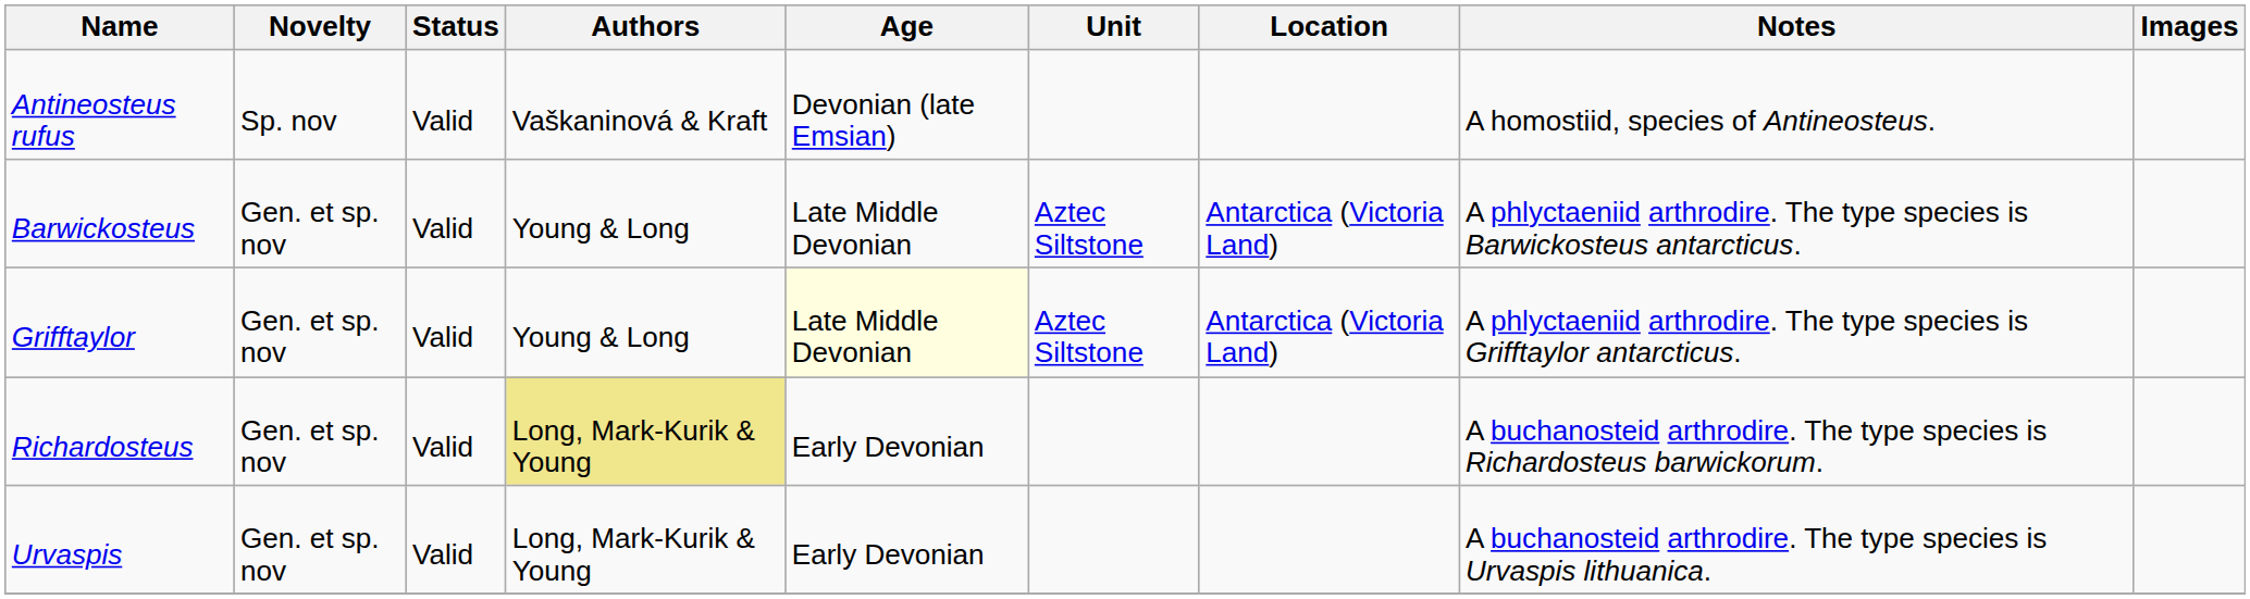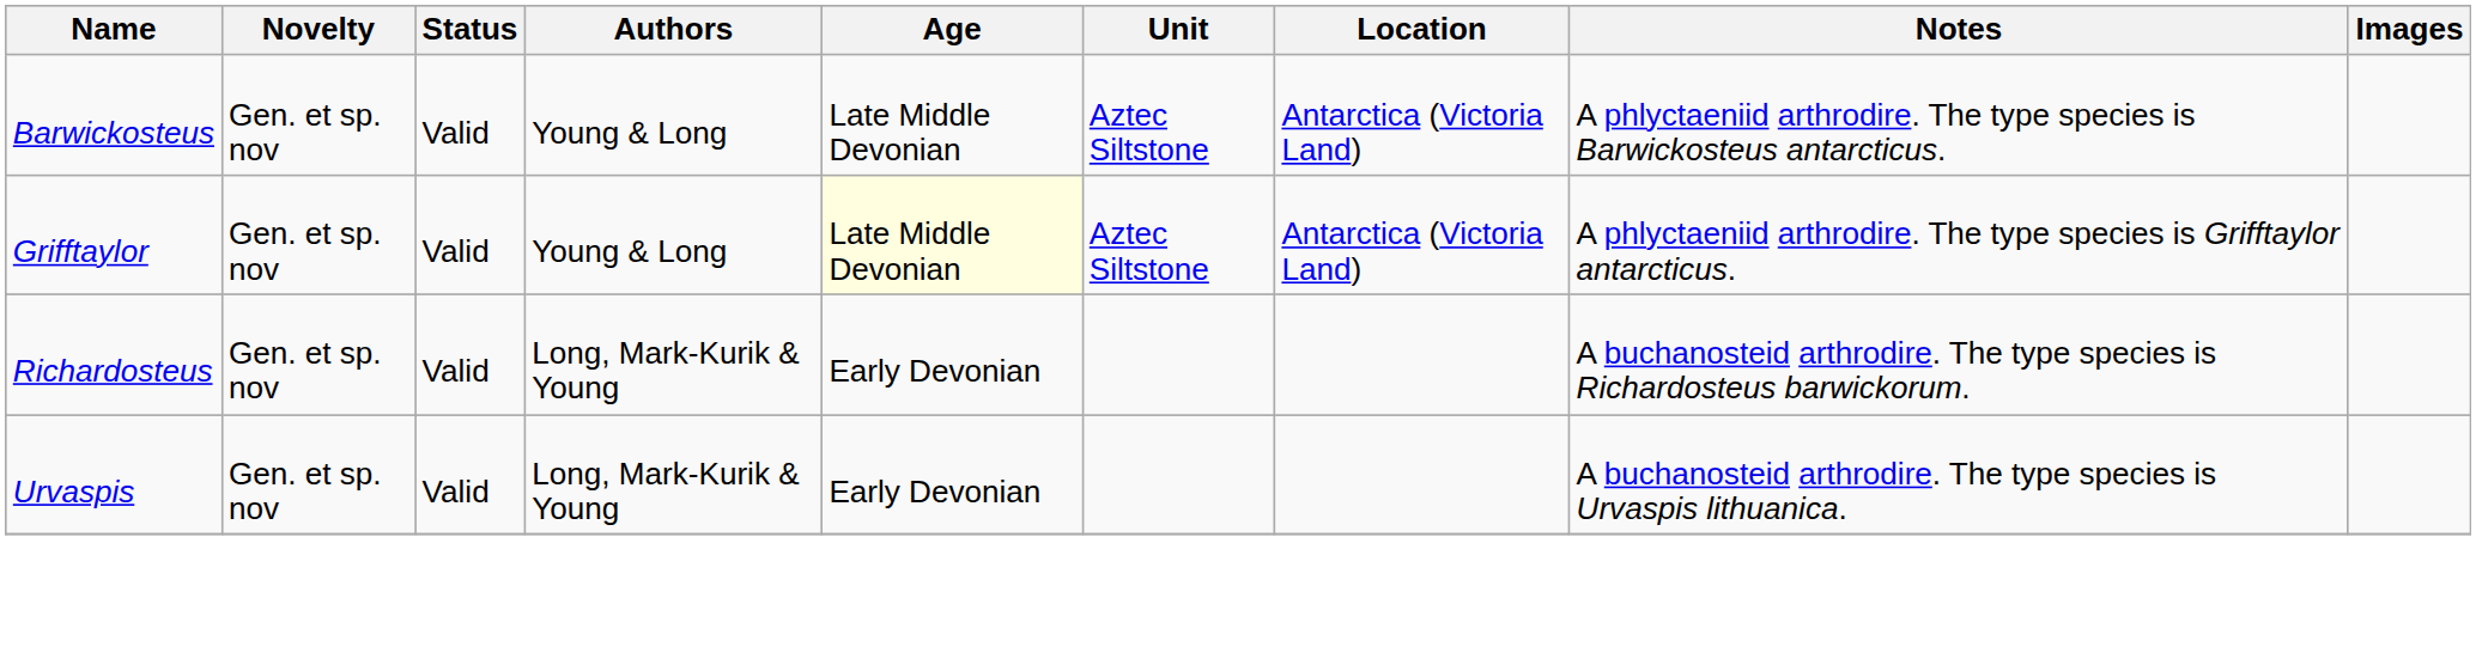- row: Antineosteus rufus | Sp. nov | Valid | Vaškaninová & Kraft | Devonian (late Emsian) | A homostiid, species of Antineosteus.
Richardosteus | Authors: khaki background -> no background
